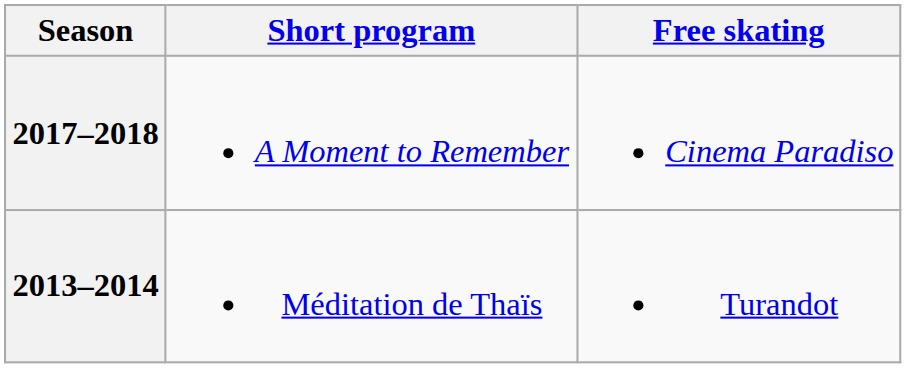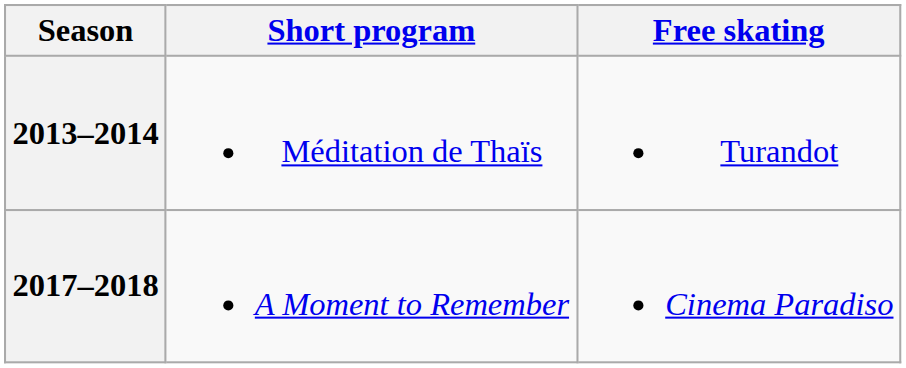rows swapped: 2017–2018 <-> 2013–2014
